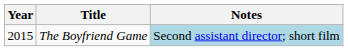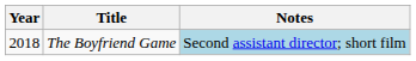The Boyfriend Game | Year: 2015 -> 2018
